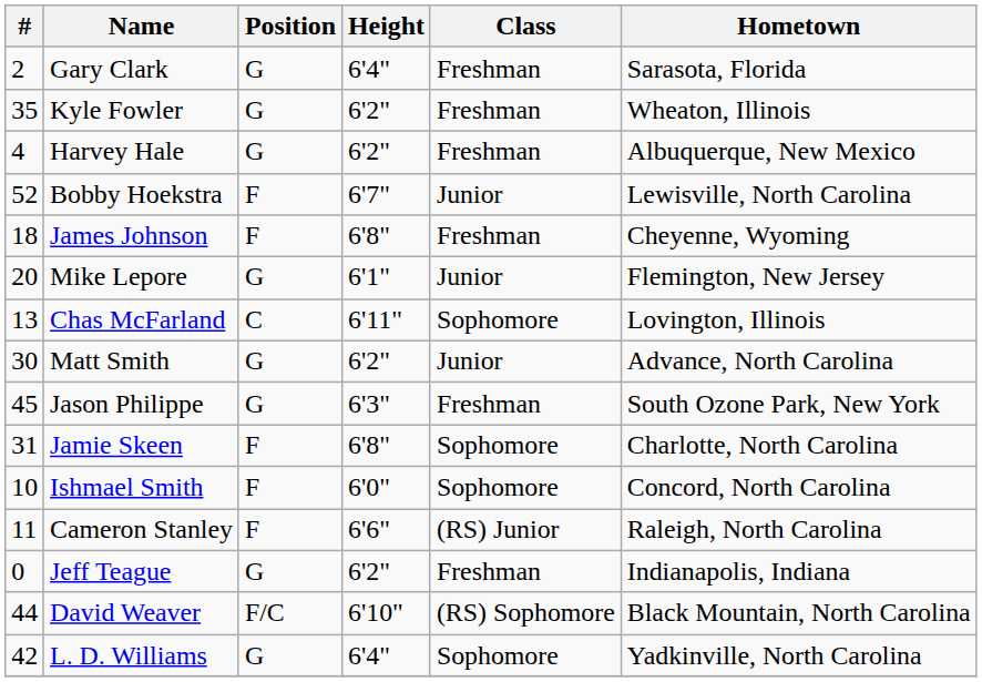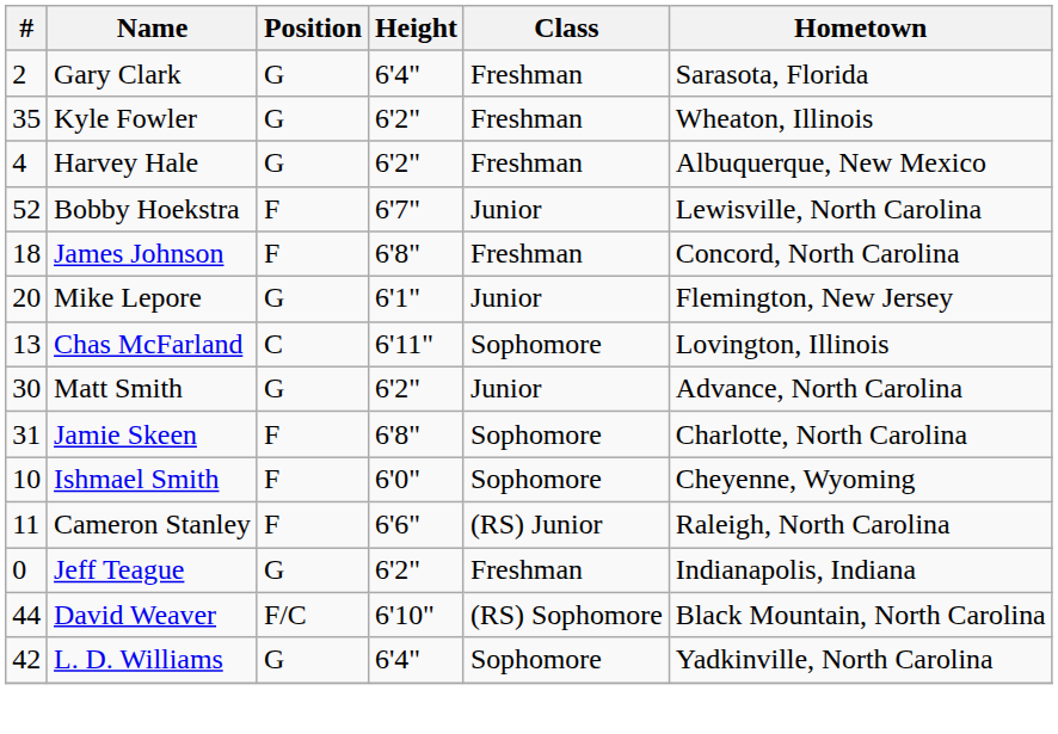James Johnson | Hometown: Cheyenne, Wyoming -> Concord, North Carolina
- row: 45 | Jason Philippe | G | 6'3" | Freshman | South Ozone Park, New York
Ishmael Smith | Hometown: Concord, North Carolina -> Cheyenne, Wyoming
